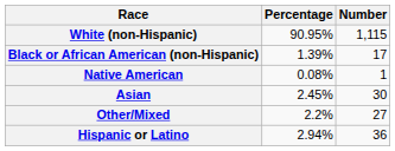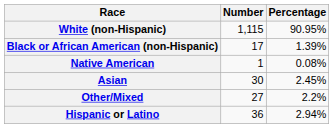columns swapped: Number <-> Percentage
